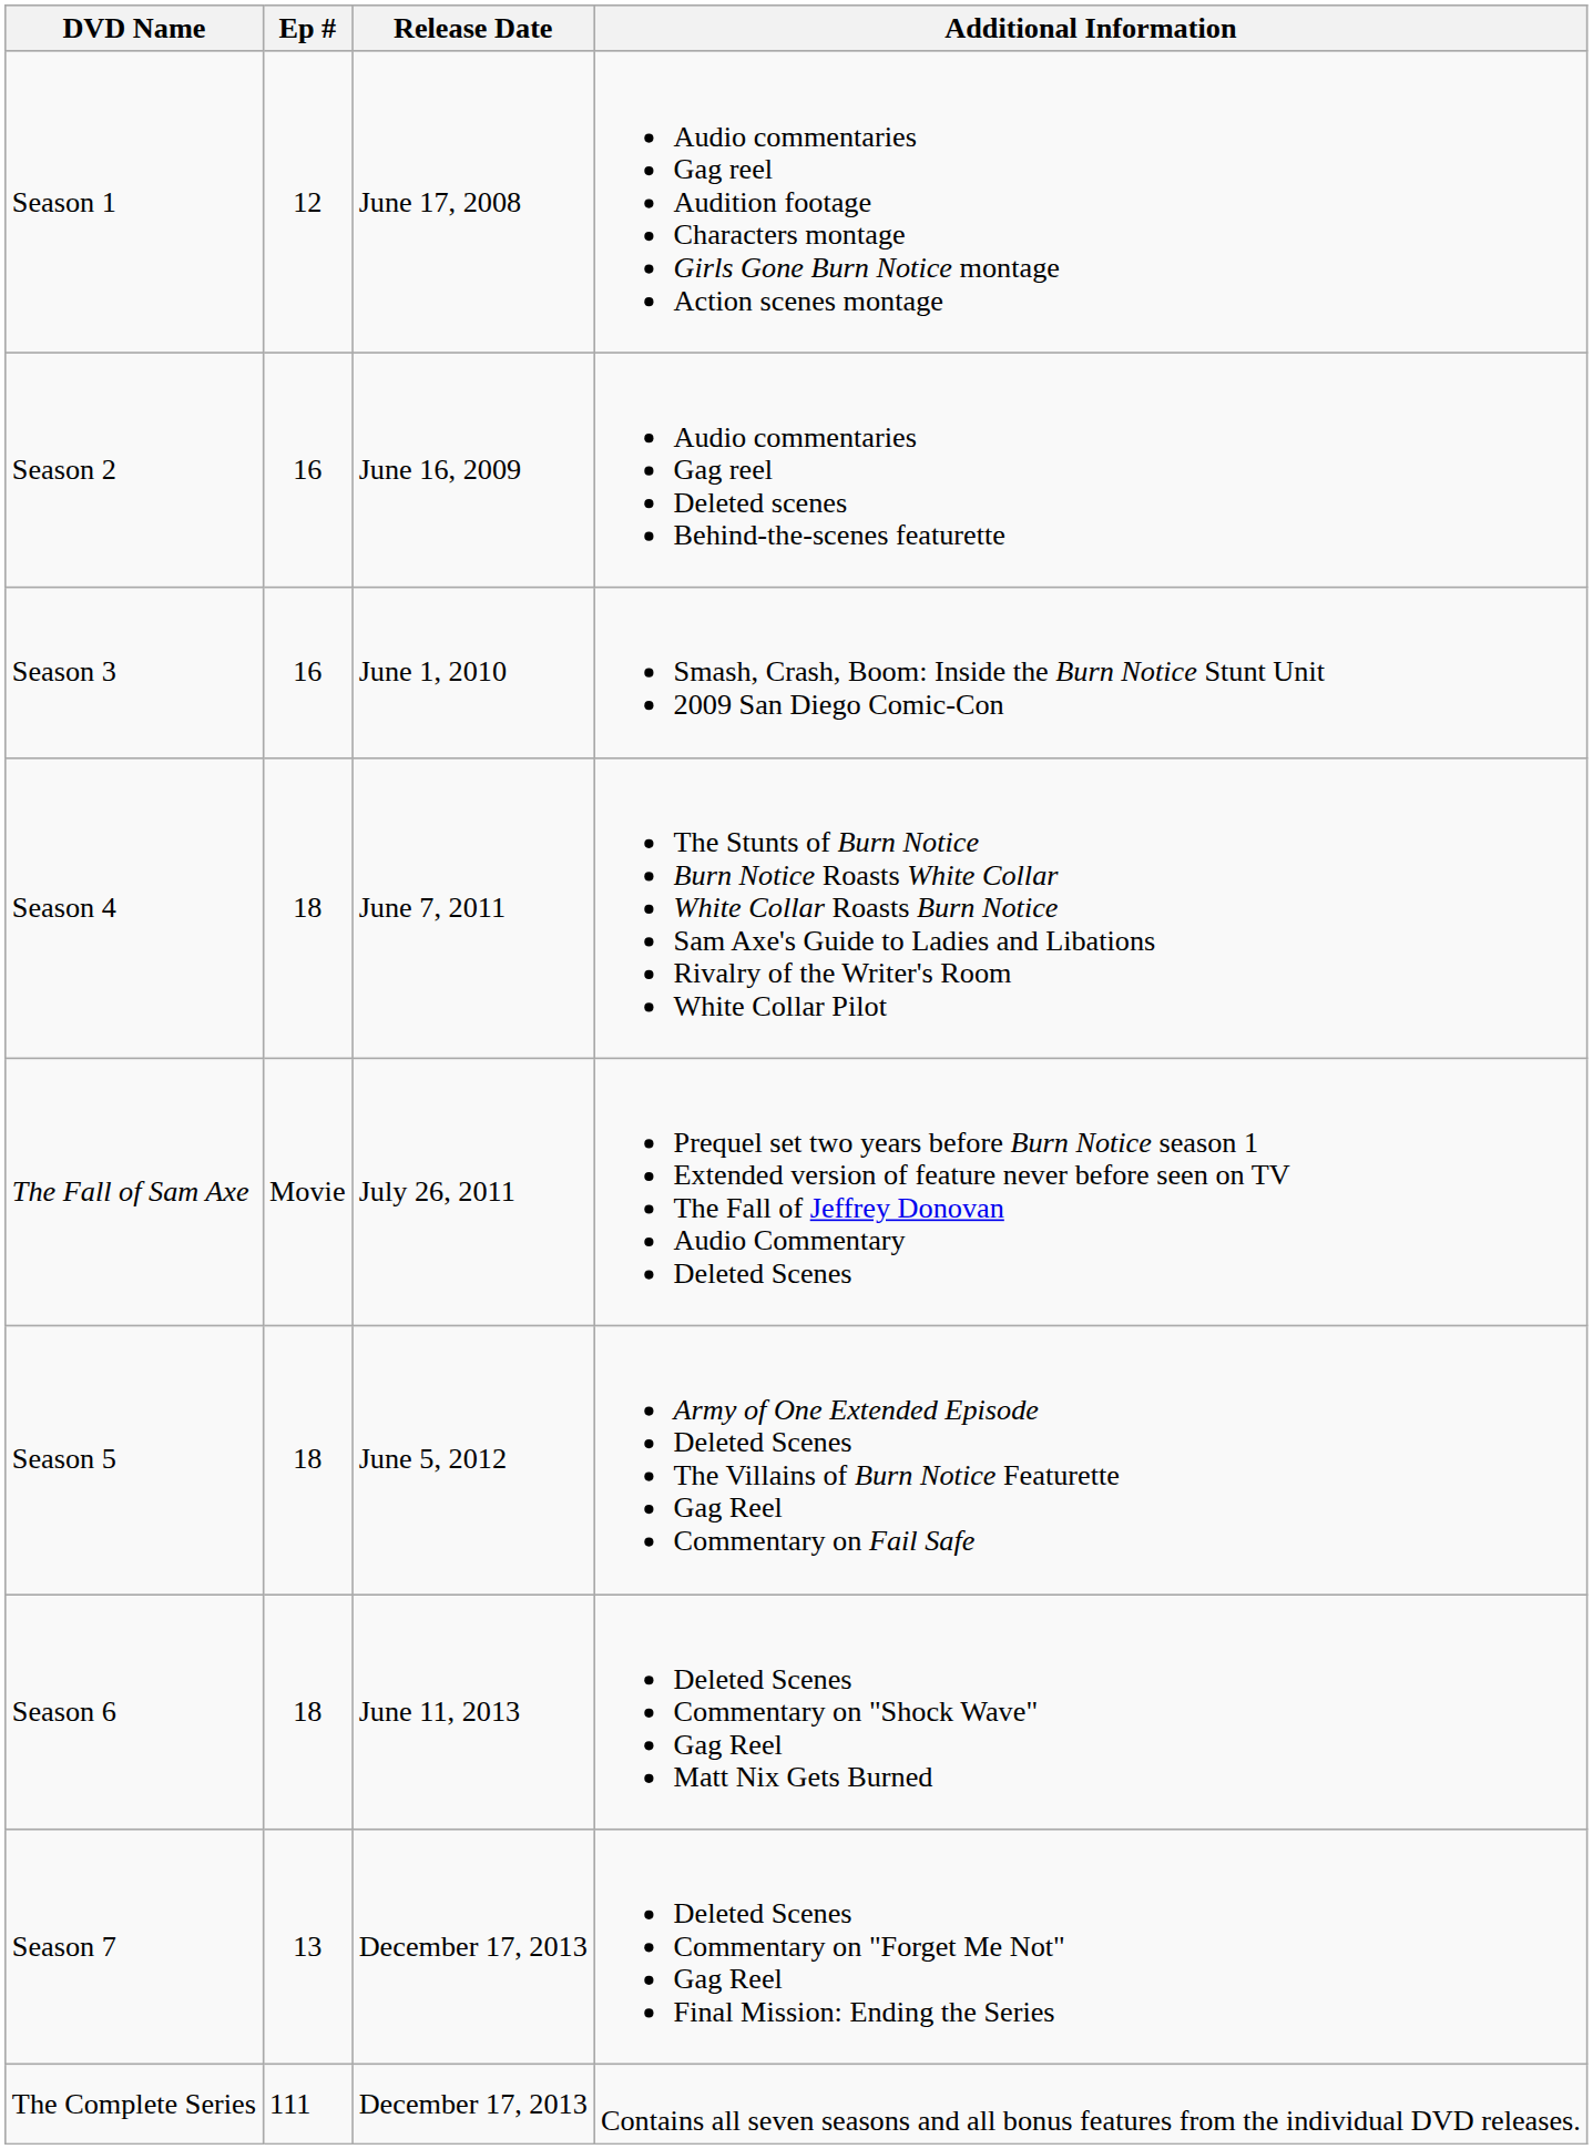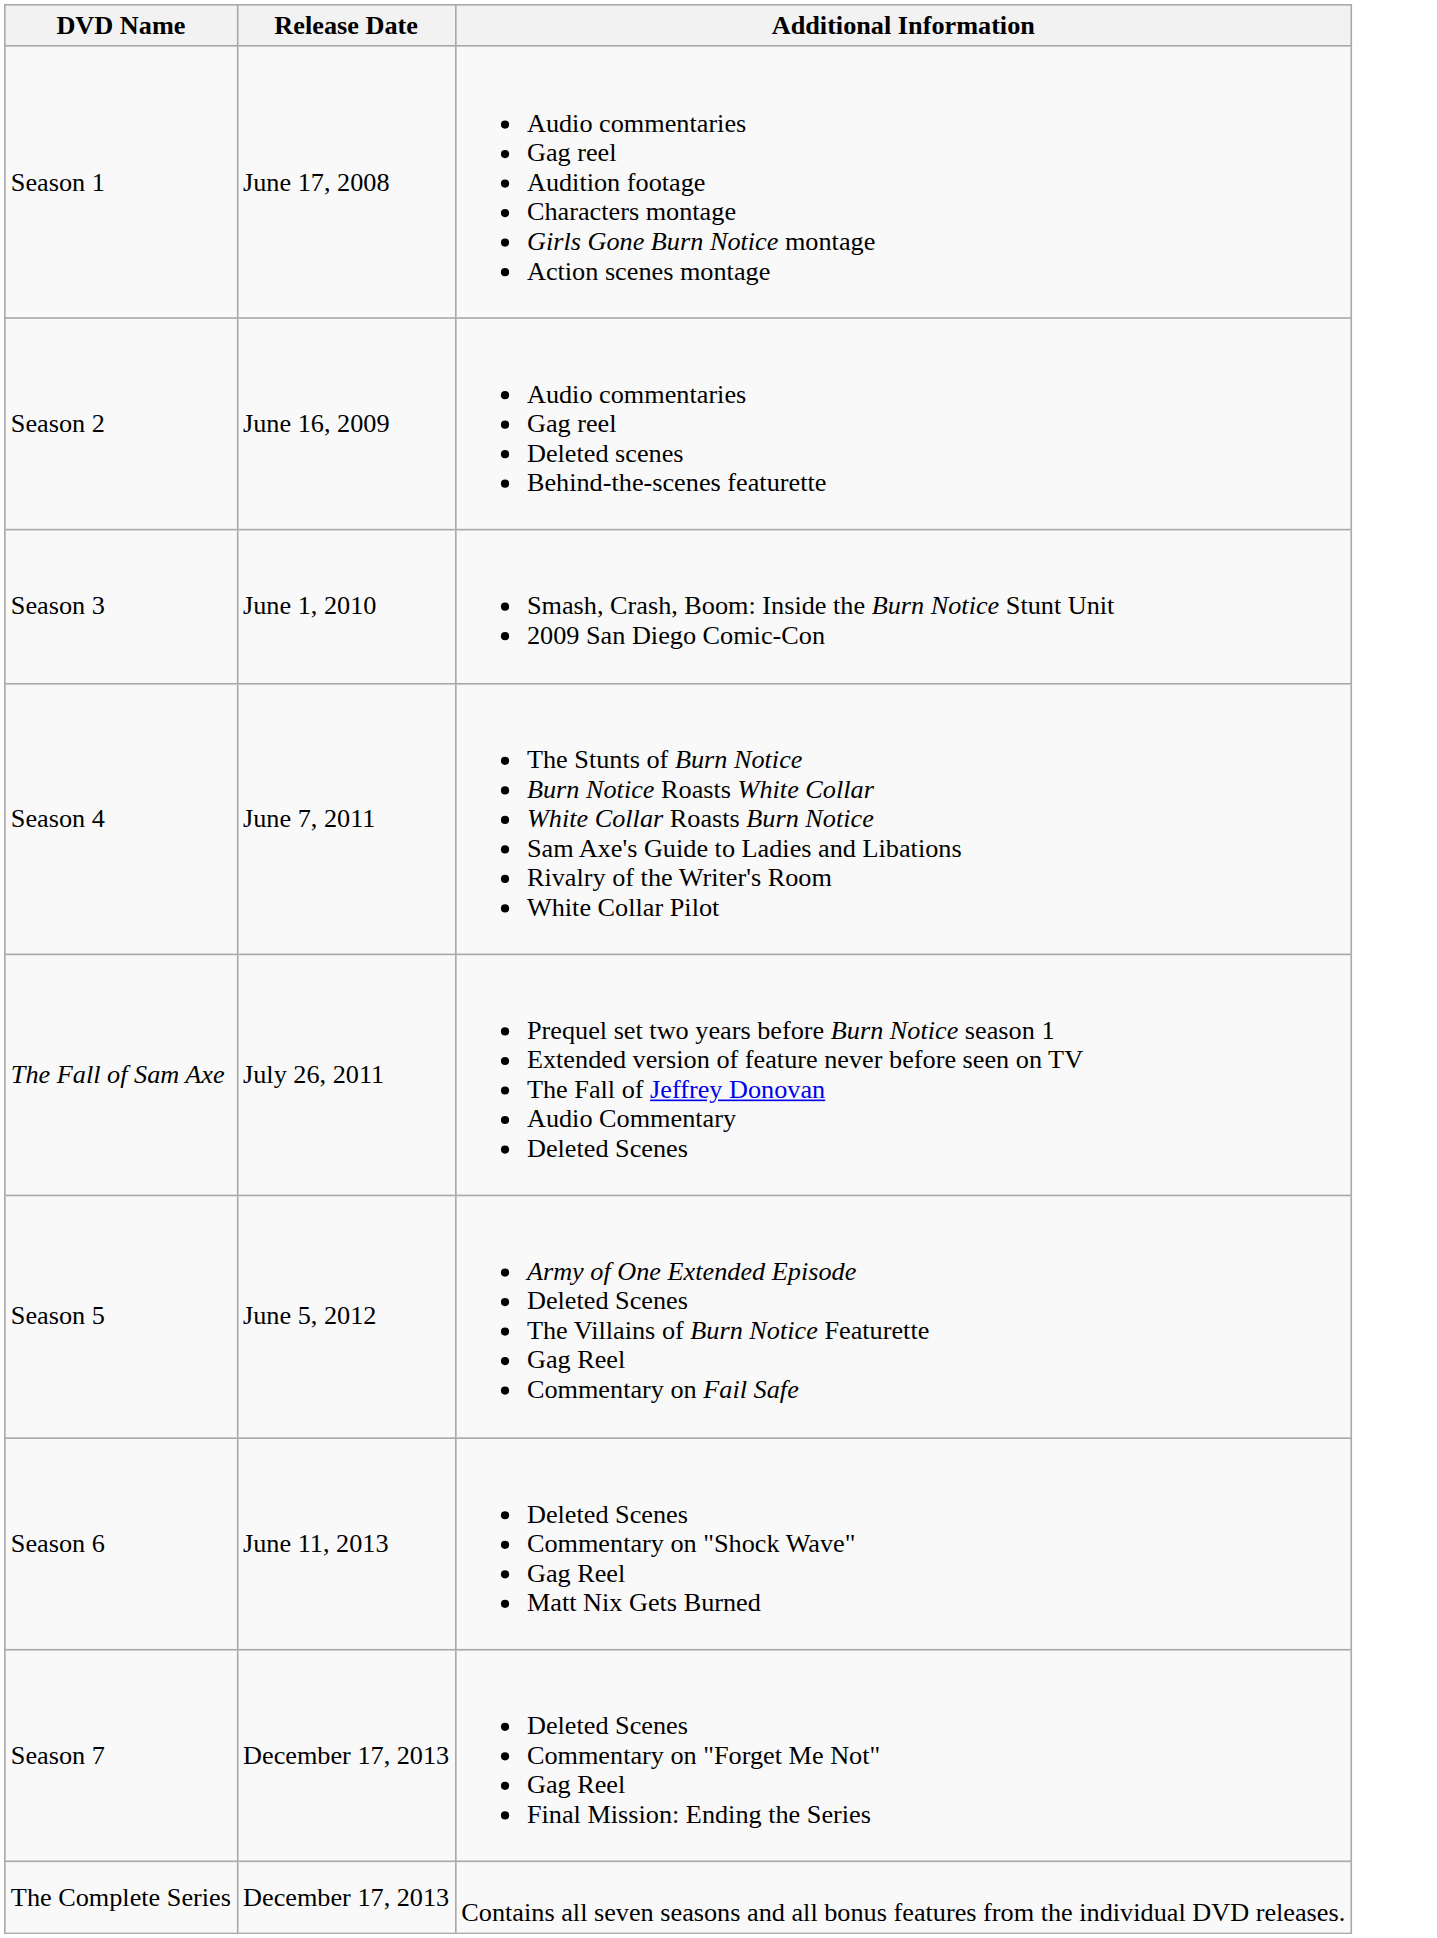- column: Ep # | 12 | 16 | 16 | 18 | Movie | 18 | 18 | 13 | 111
